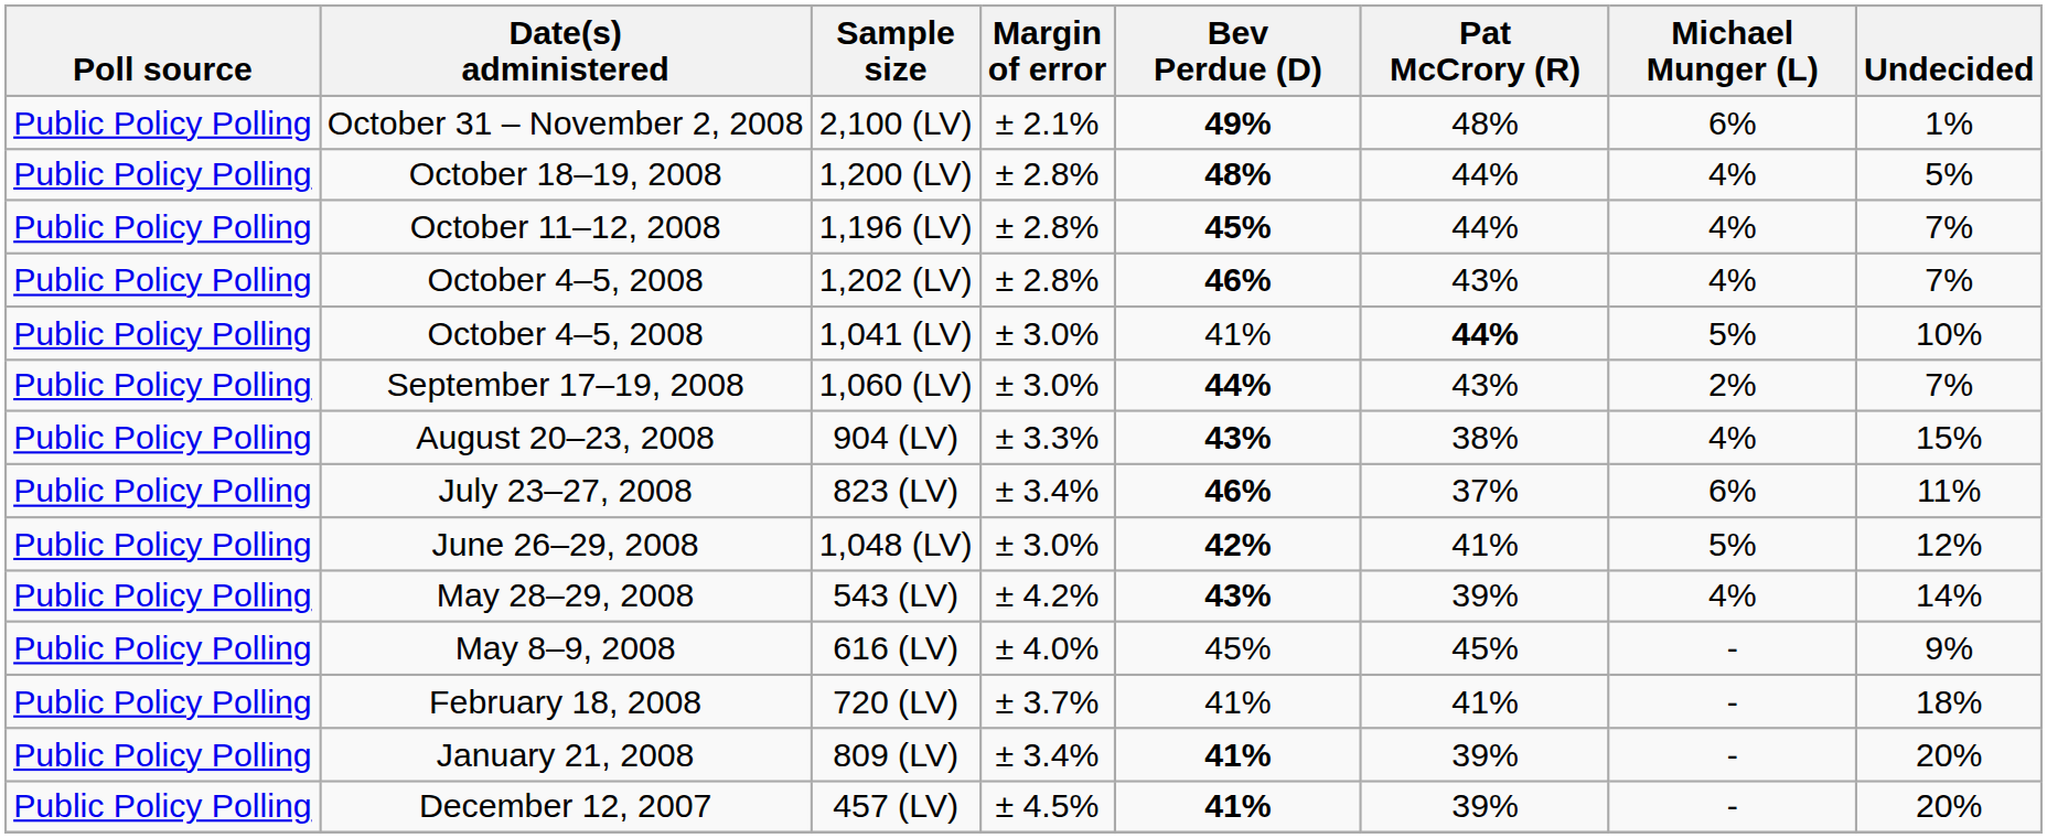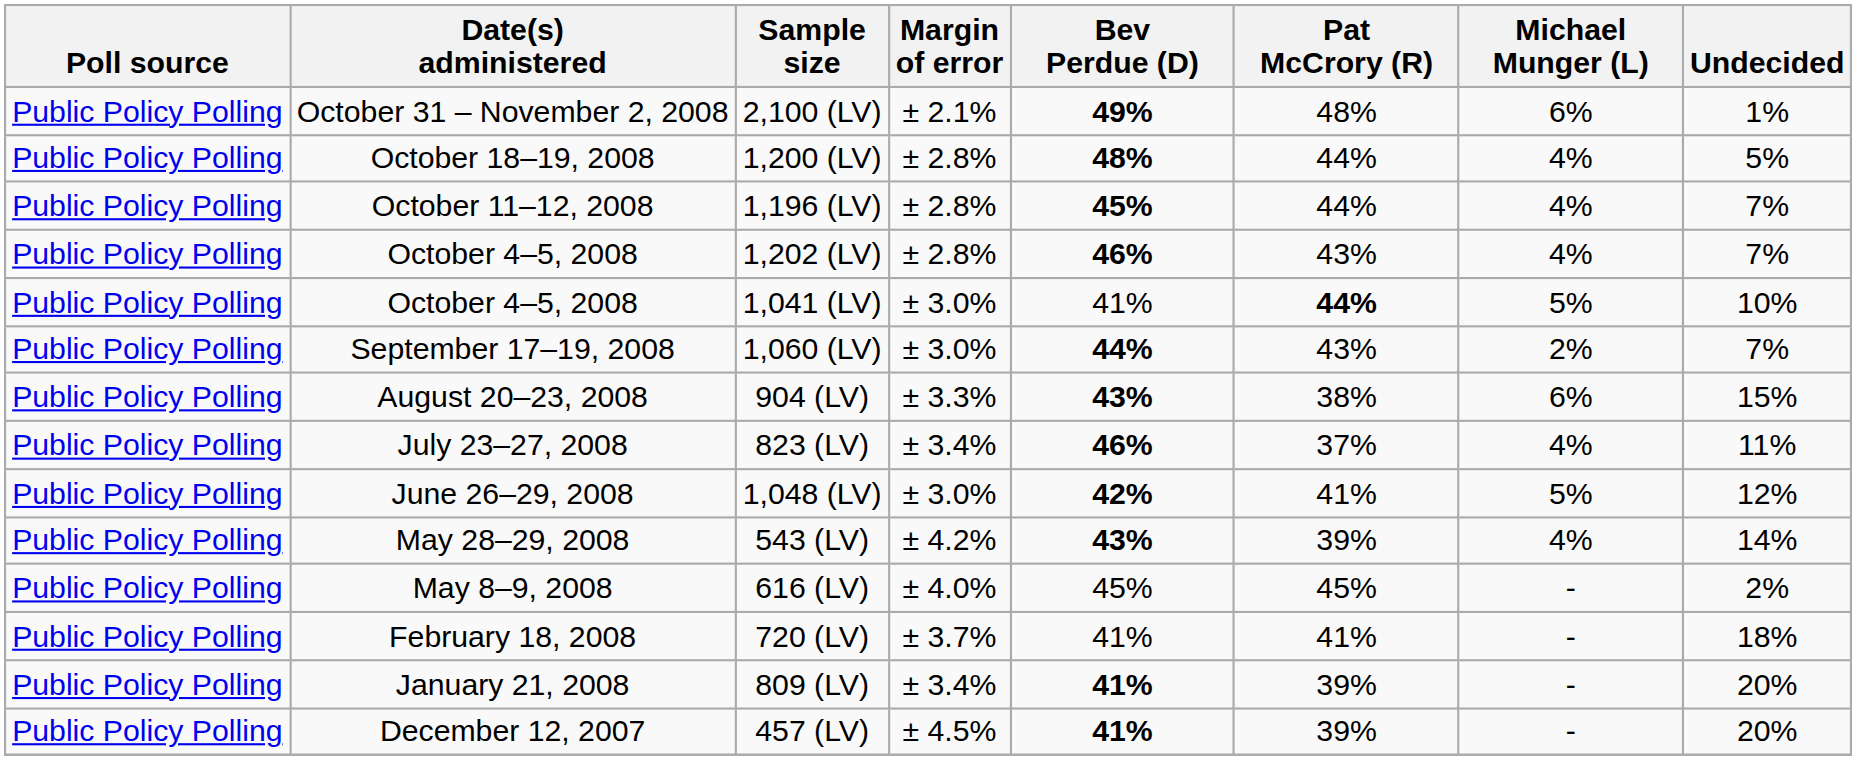904 (LV) | Michael Munger (L): 4% -> 6%
823 (LV) | Michael Munger (L): 6% -> 4%
616 (LV) | Undecided: 9% -> 2%
